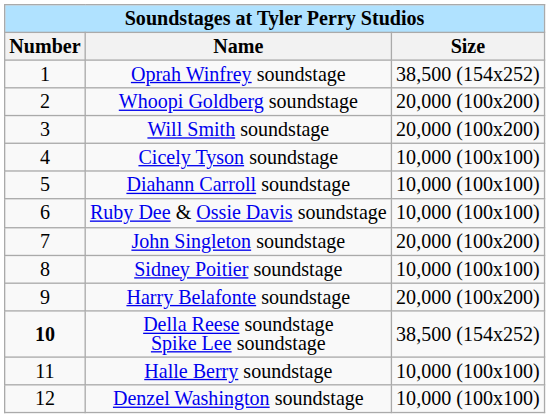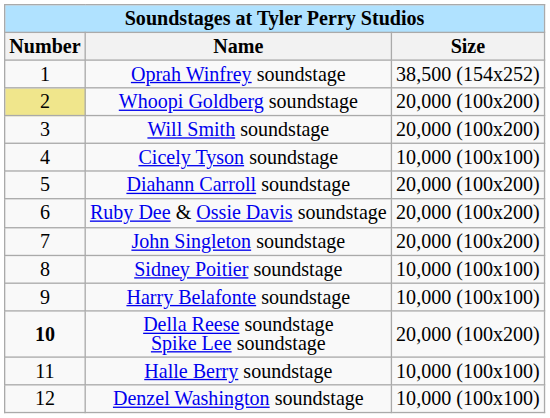Whoopi Goldberg soundstage | Number: no background -> khaki background
Diahann Carroll soundstage | Size: 10,000 (100x100) -> 20,000 (100x200)
Ruby Dee & Ossie Davis soundstage | Size: 10,000 (100x100) -> 20,000 (100x200)
Harry Belafonte soundstage | Size: 20,000 (100x200) -> 10,000 (100x100)
Della Reese soundstage Spike Lee soundstage | Size: 38,500 (154x252) -> 20,000 (100x200)
